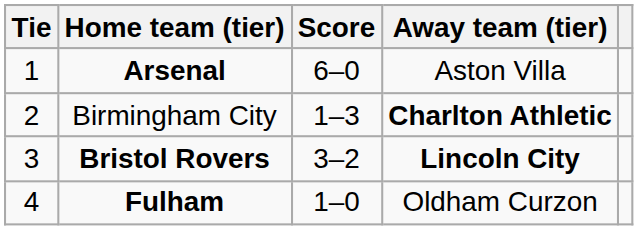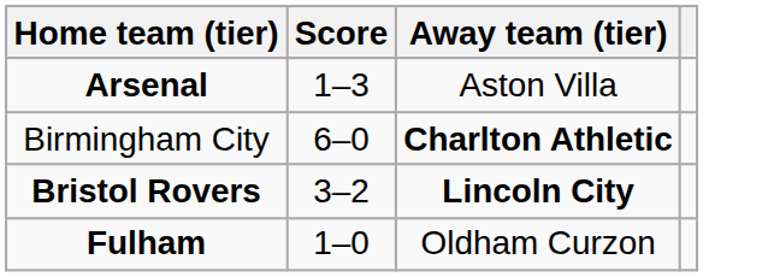- column: Tie | 1 | 2 | 3 | 4
Arsenal | Score: 6–0 -> 1–3
Birmingham City | Score: 1–3 -> 6–0
